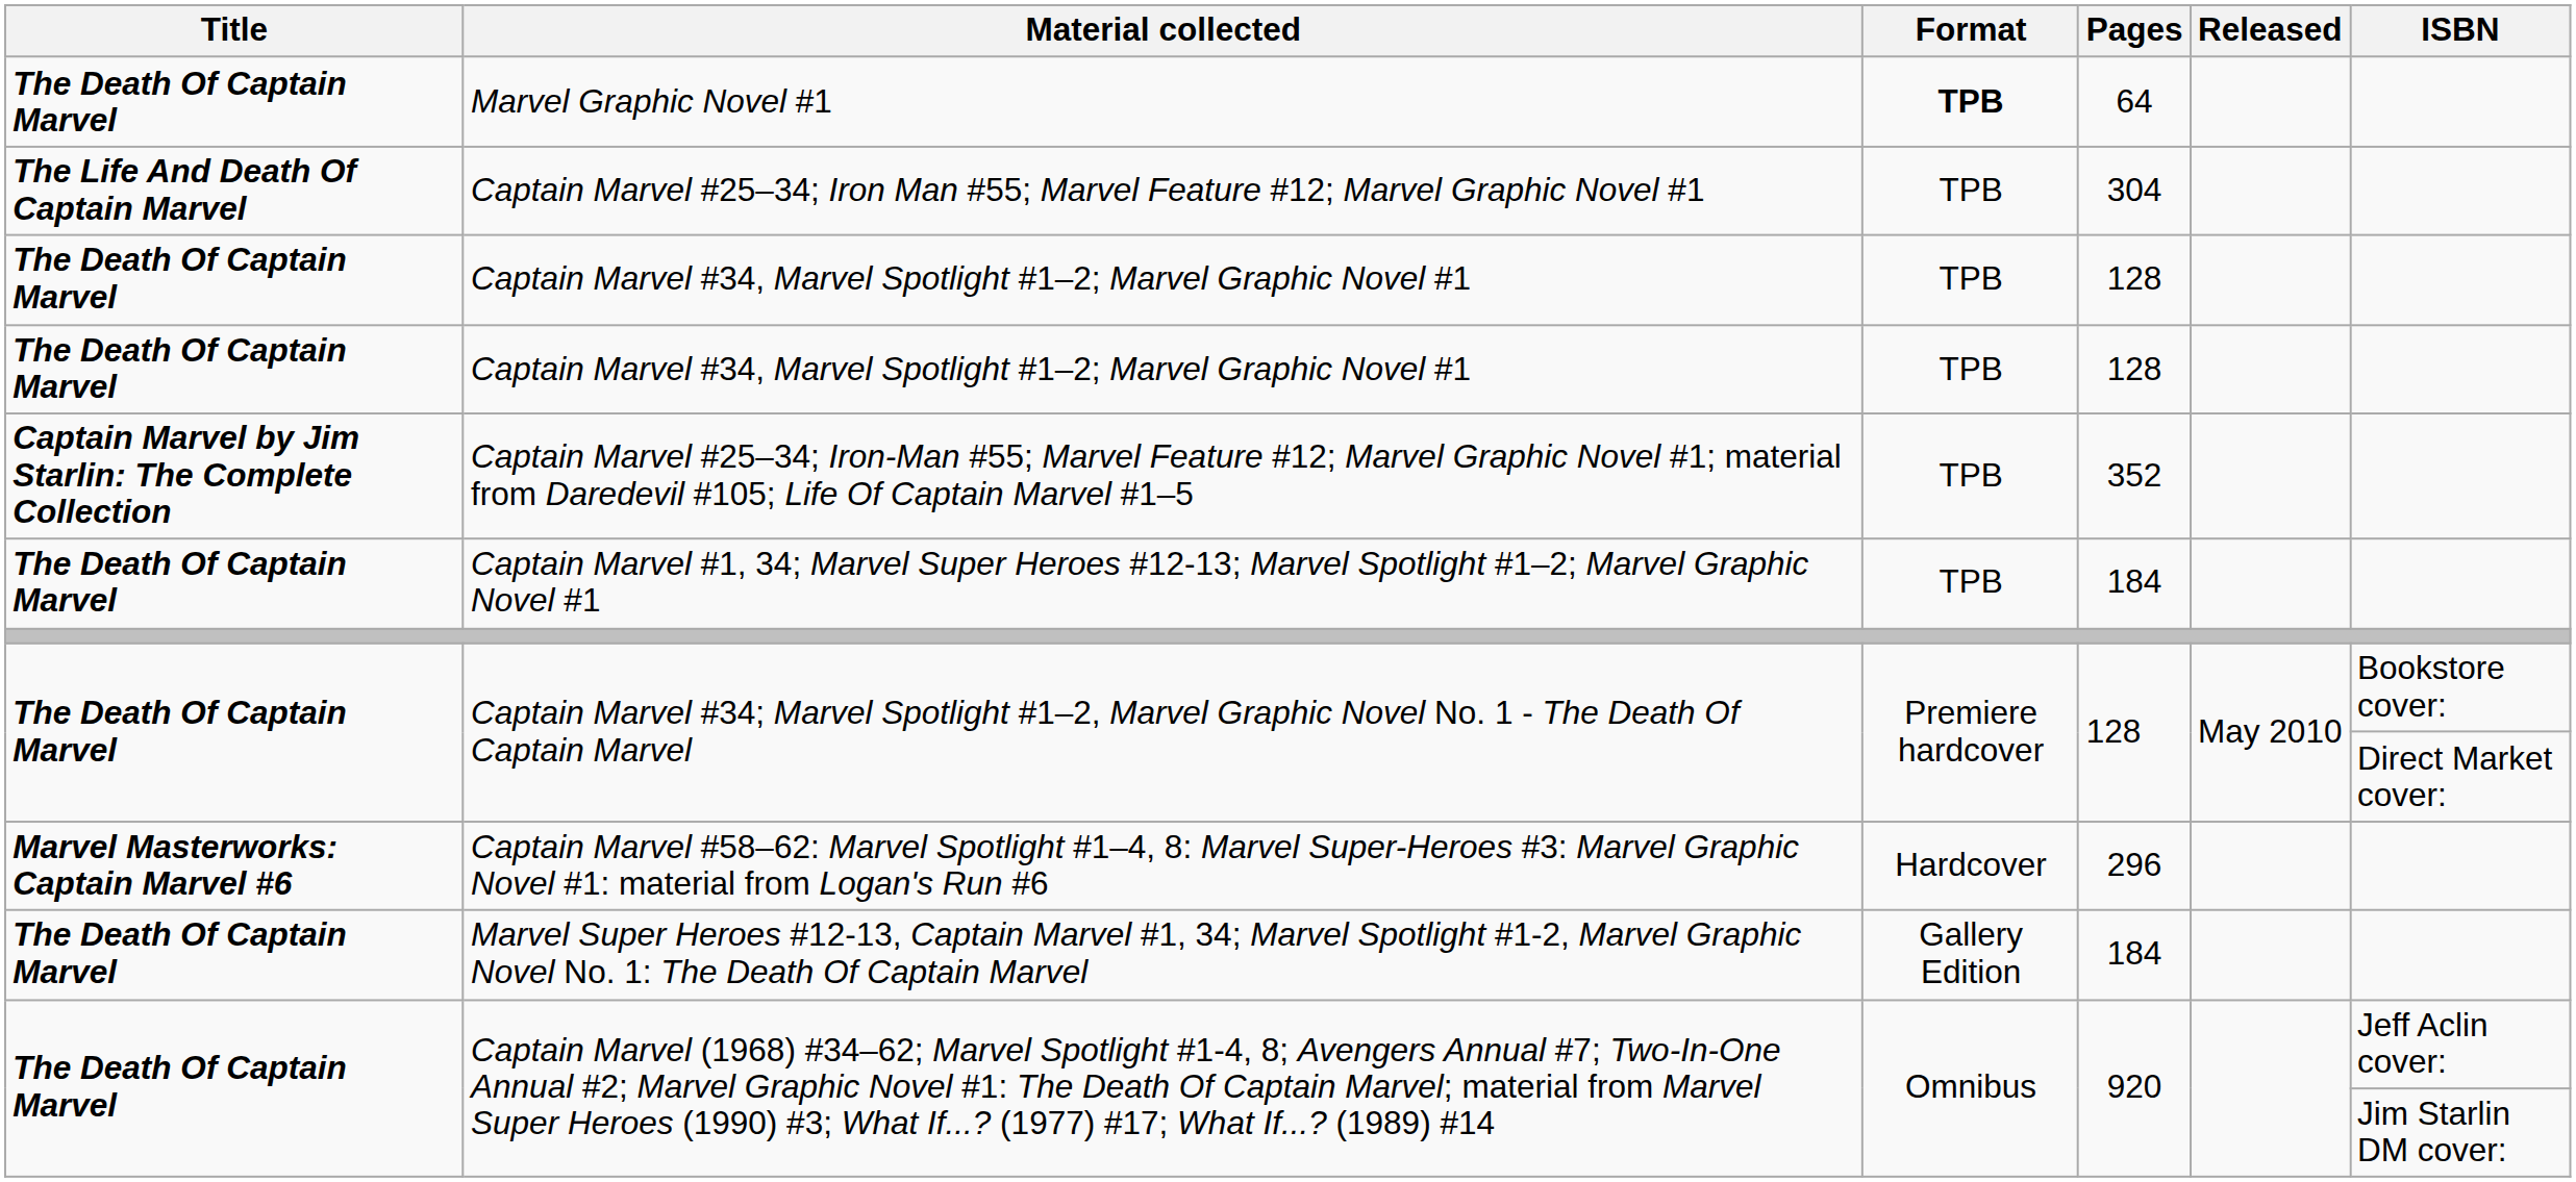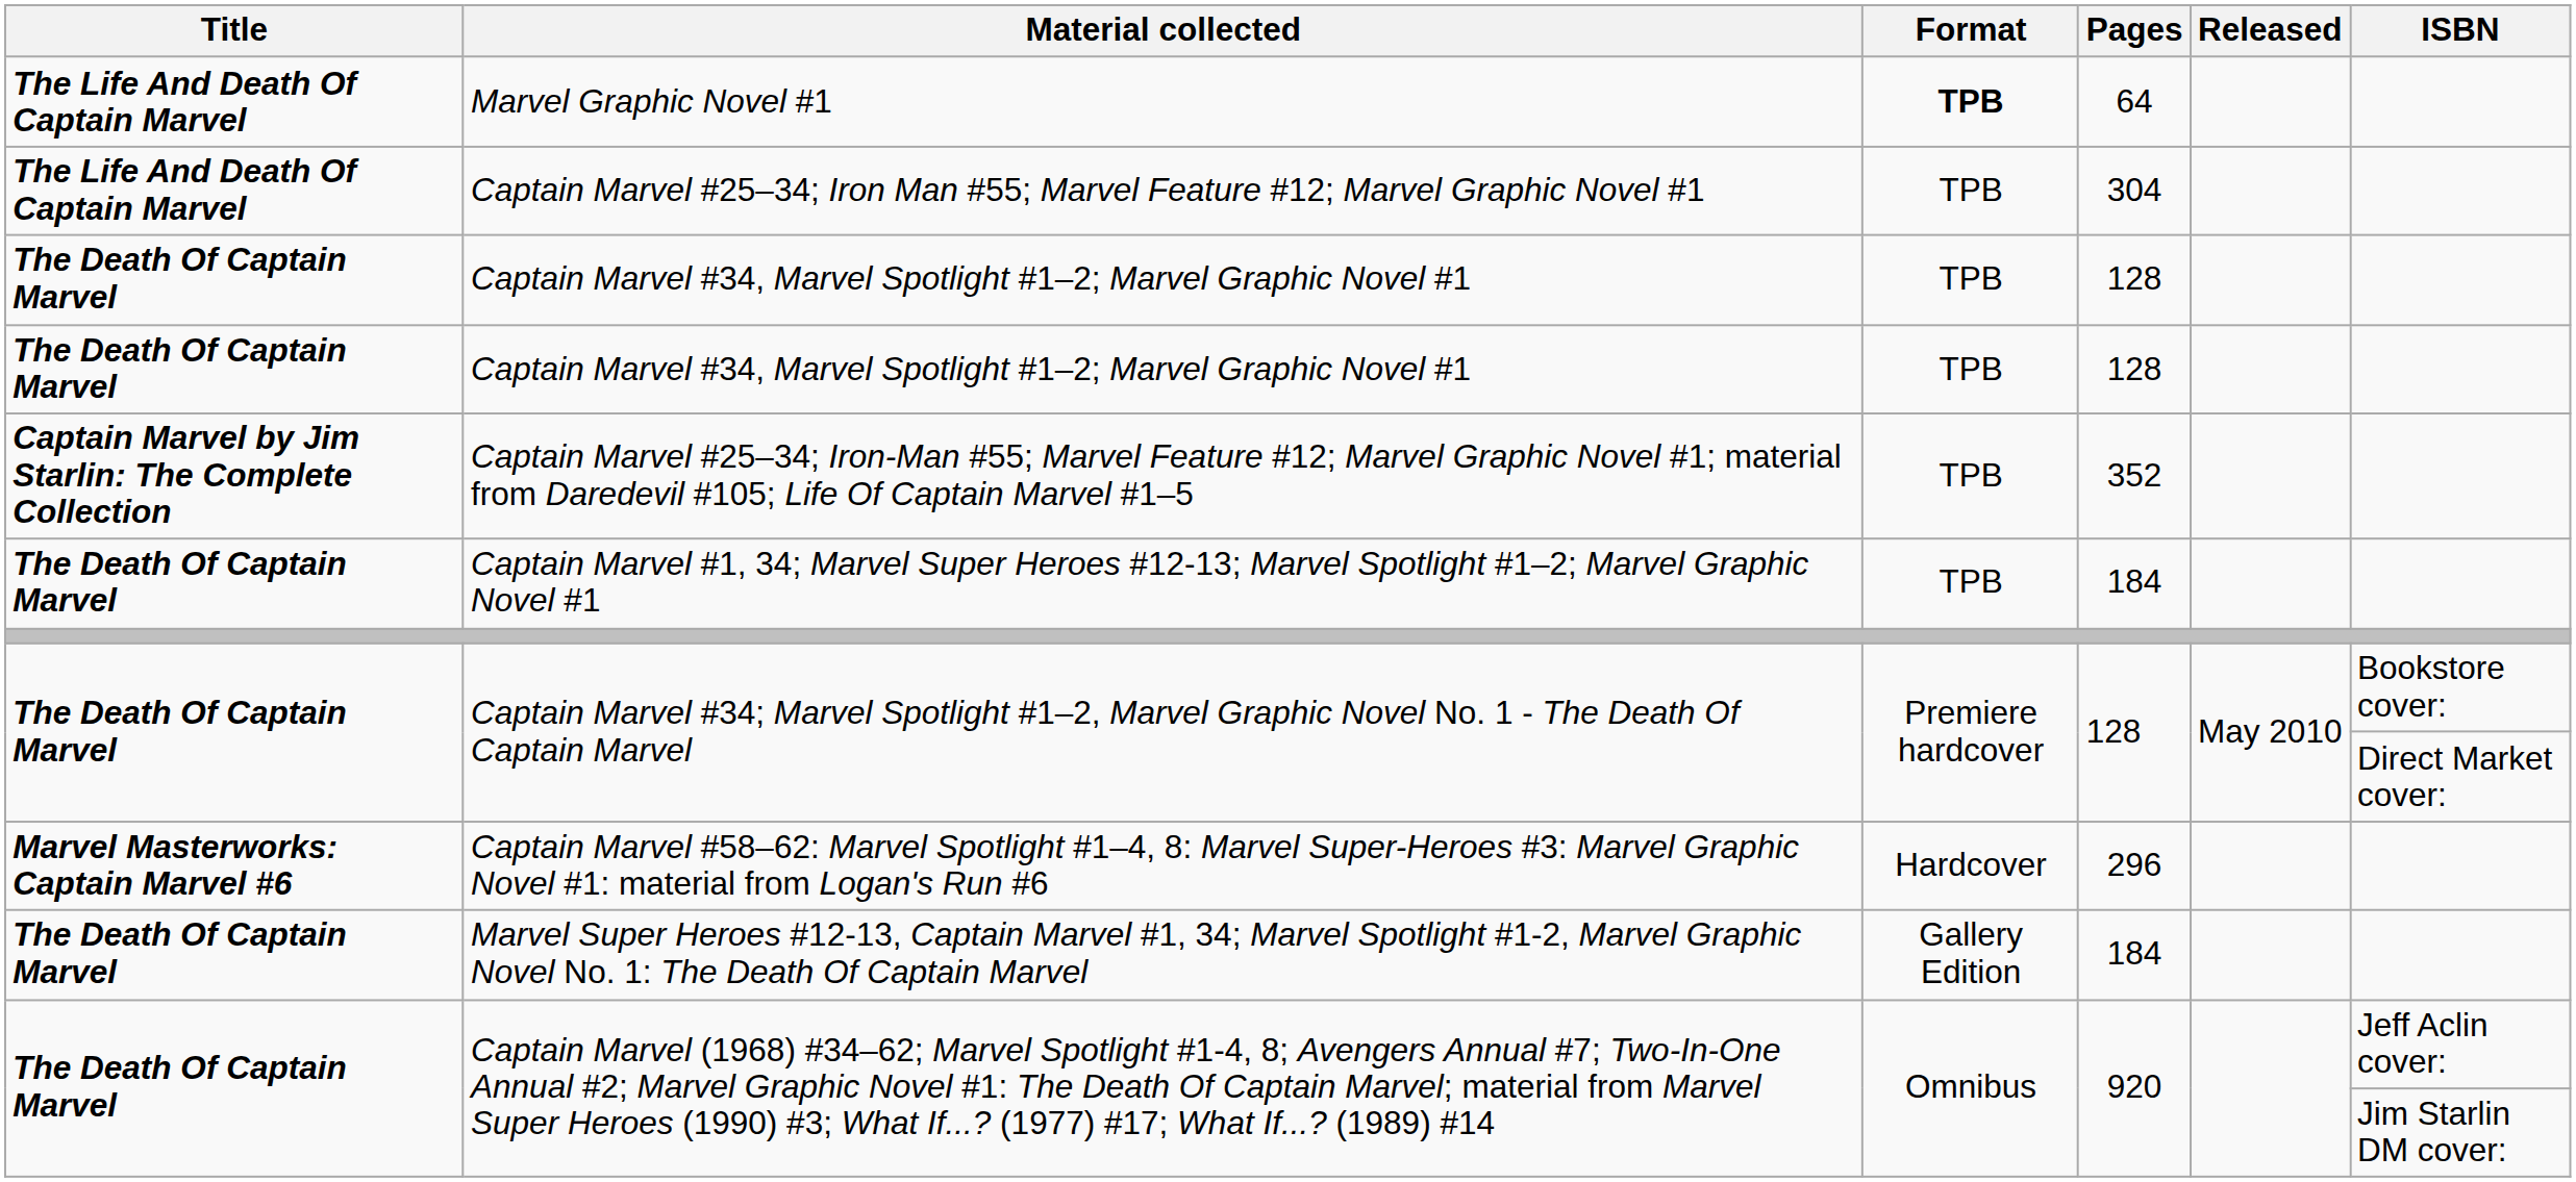Marvel Graphic Novel #1 | Title: The Death Of Captain Marvel -> The Life And Death Of Captain Marvel
